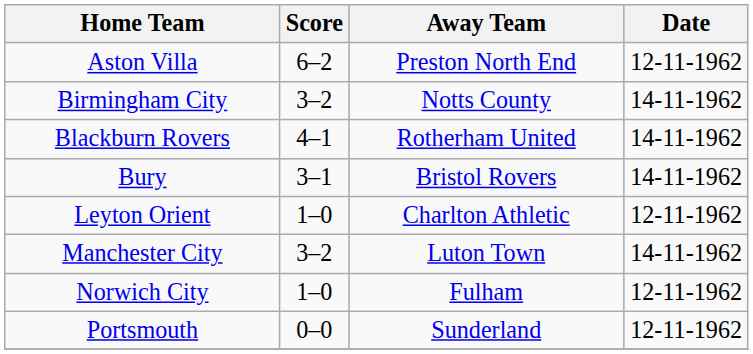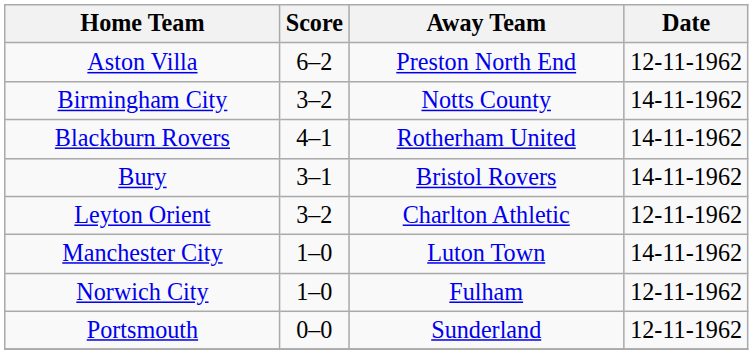Leyton Orient | Score: 1–0 -> 3–2
Manchester City | Score: 3–2 -> 1–0
